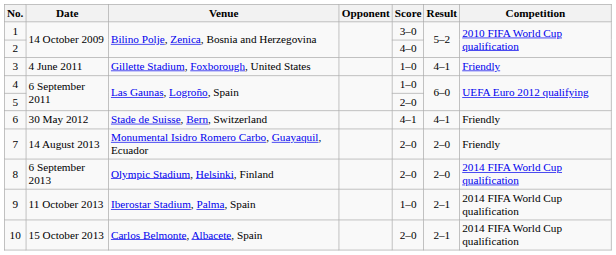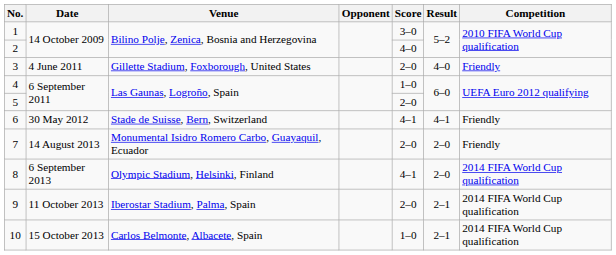3 | Score: 1–0 -> 2–0
3 | Result: 4–1 -> 4–0
8 | Score: 2–0 -> 4–1
9 | Score: 1–0 -> 2–0
10 | Score: 2–0 -> 1–0
